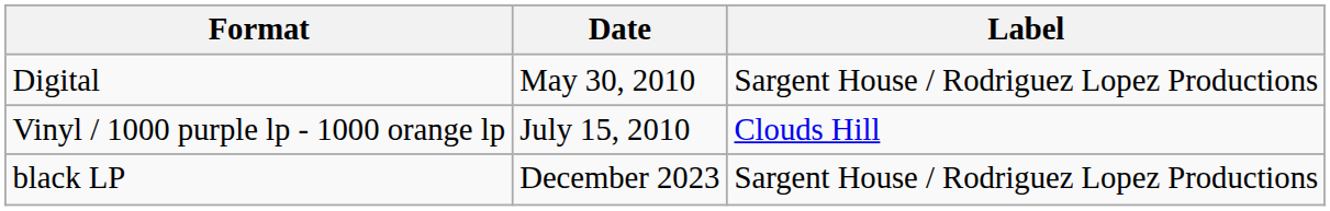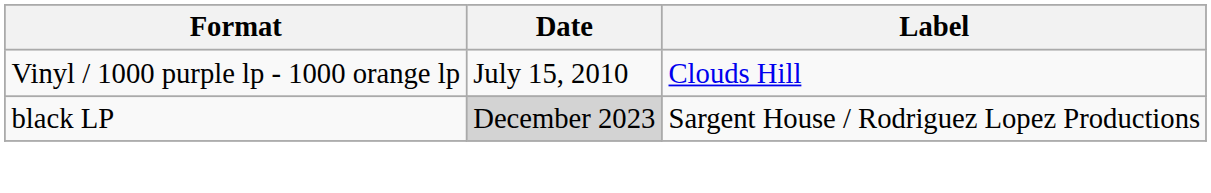- row: Digital | May 30, 2010 | Sargent House / Rodriguez Lopez Productions
black LP | Date: no background -> lightgrey background
